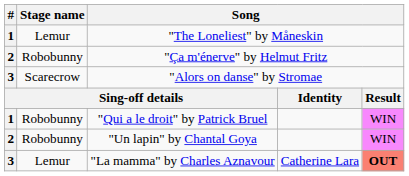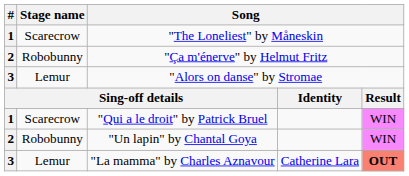"The Loneliest" by Måneskin | Stage name: Lemur -> Scarecrow
"Alors on danse" by Stromae | Stage name: Scarecrow -> Lemur
"Qui a le droit" by Patrick Bruel | Stage name: Robobunny -> Scarecrow
